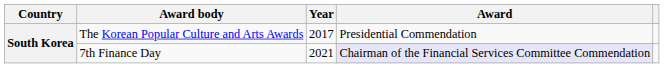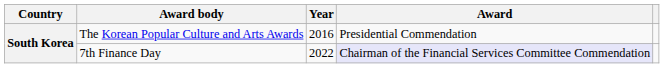The Korean Popular Culture and Arts Awards | Year: 2017 -> 2016
7th Finance Day | Year: 2021 -> 2022
